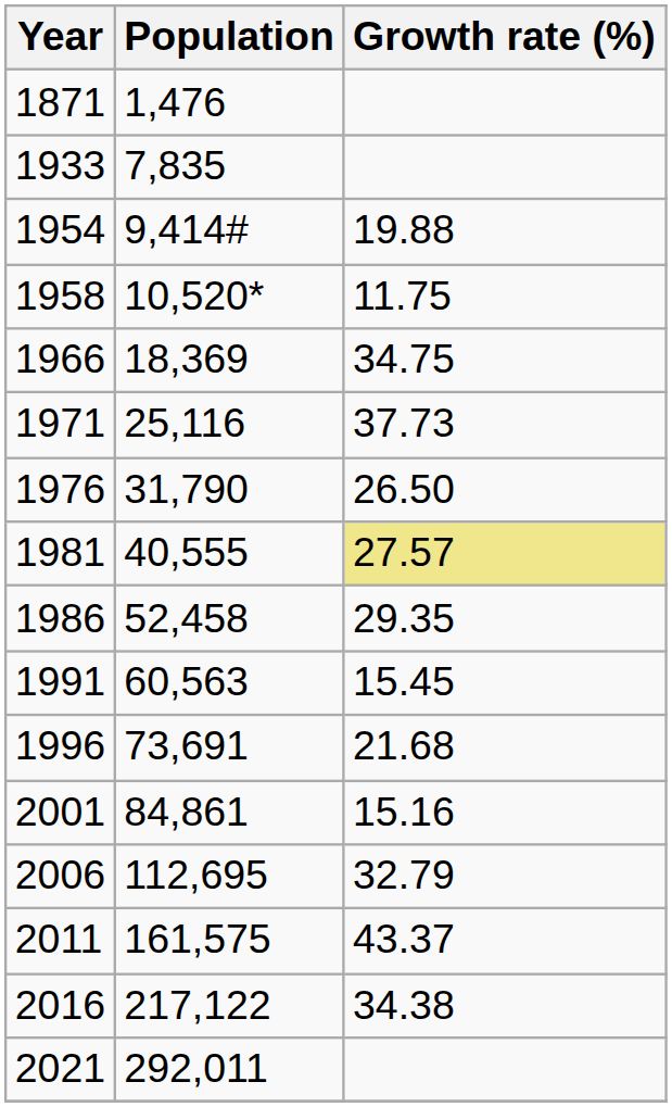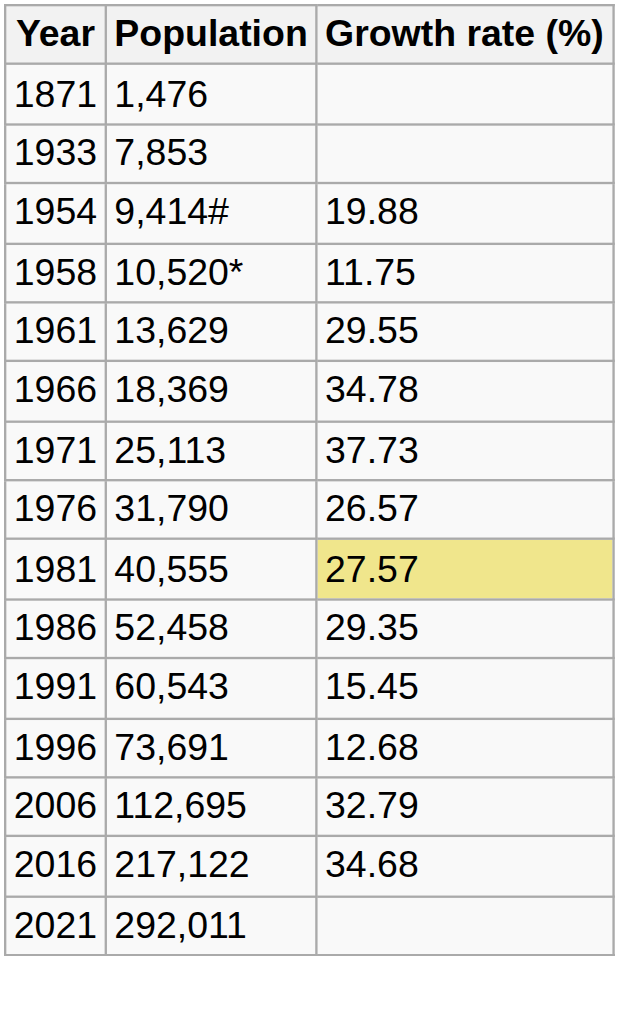1933 | Population: 7,835 -> 7,853
+ row: 1961 | 13,629 | 29.55
1966 | Growth rate (%): 34.75 -> 34.78
1971 | Population: 25,116 -> 25,113
1976 | Growth rate (%): 26.50 -> 26.57
1991 | Population: 60,563 -> 60,543
1996 | Growth rate (%): 21.68 -> 12.68
- row: 2001 | 84,861 | 15.16
- row: 2011 | 161,575 | 43.37
2016 | Growth rate (%): 34.38 -> 34.68
